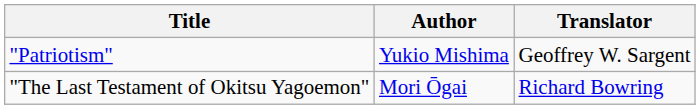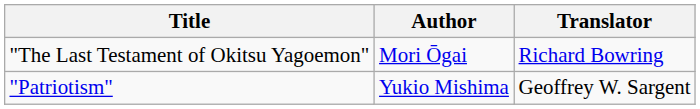rows swapped: "The Last Testament of Okitsu Yagoemon" <-> "Patriotism"
